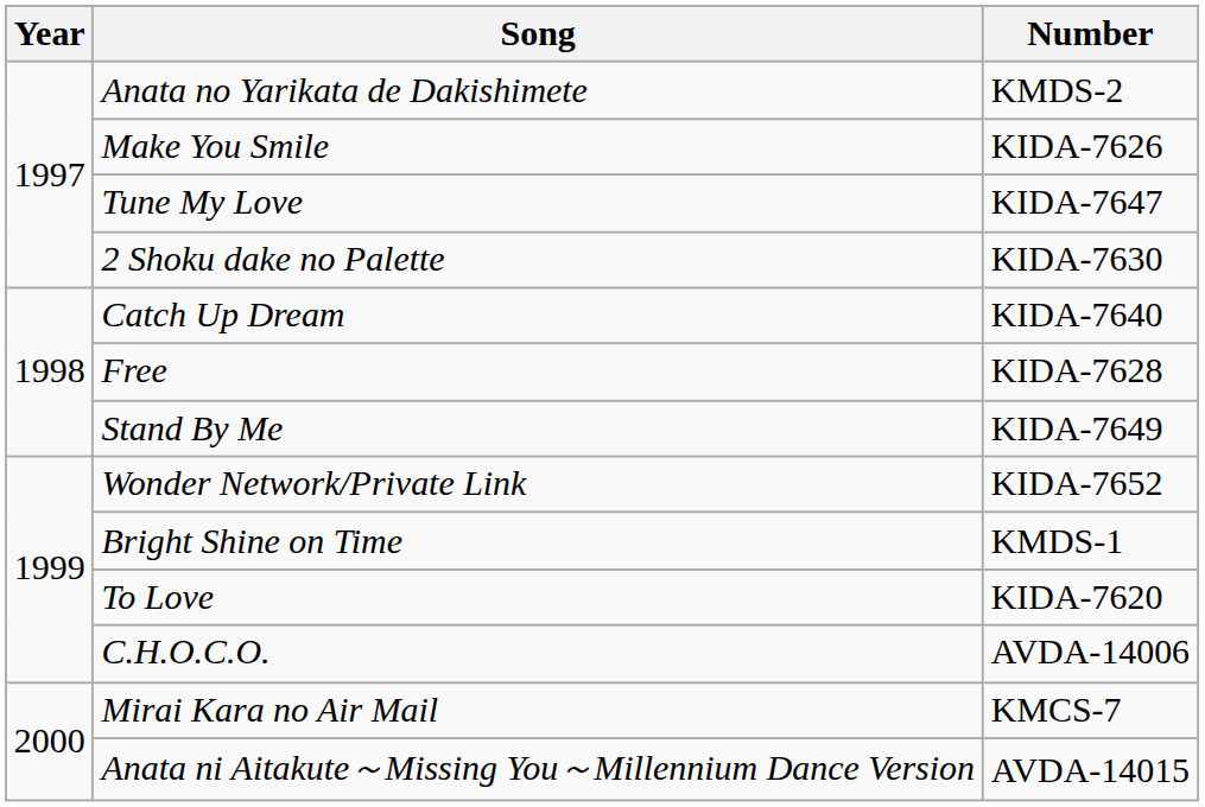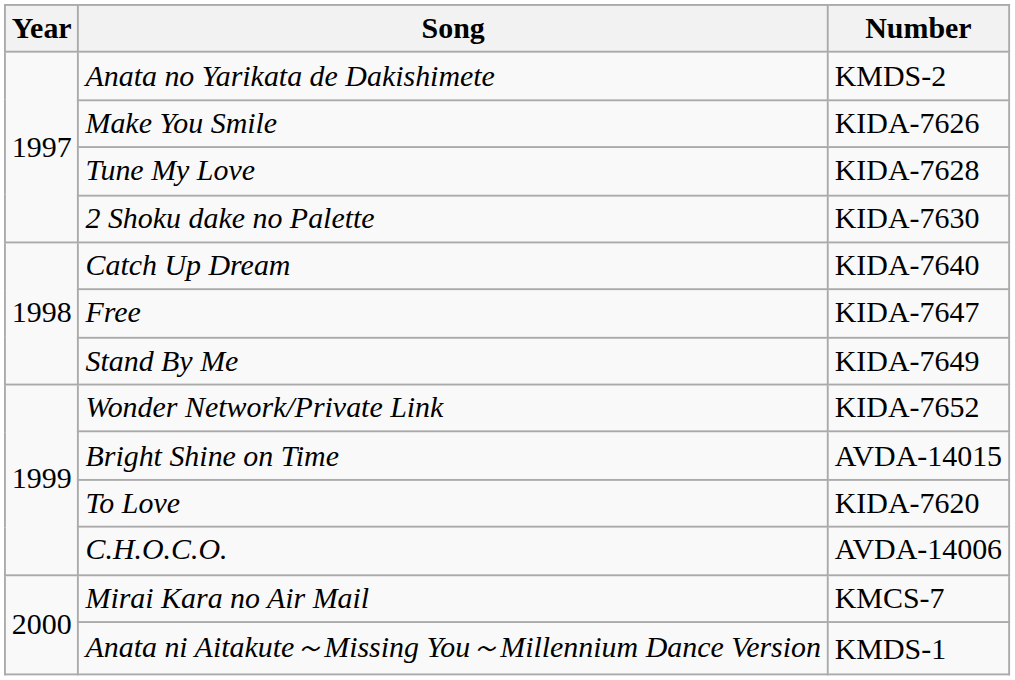Tune My Love | Number: KIDA-7647 -> KIDA-7628
Free | Number: KIDA-7628 -> KIDA-7647
Bright Shine on Time | Number: KMDS-1 -> AVDA-14015
Anata ni Aitakute～Missing You～Millennium Dance Version | Number: AVDA-14015 -> KMDS-1
